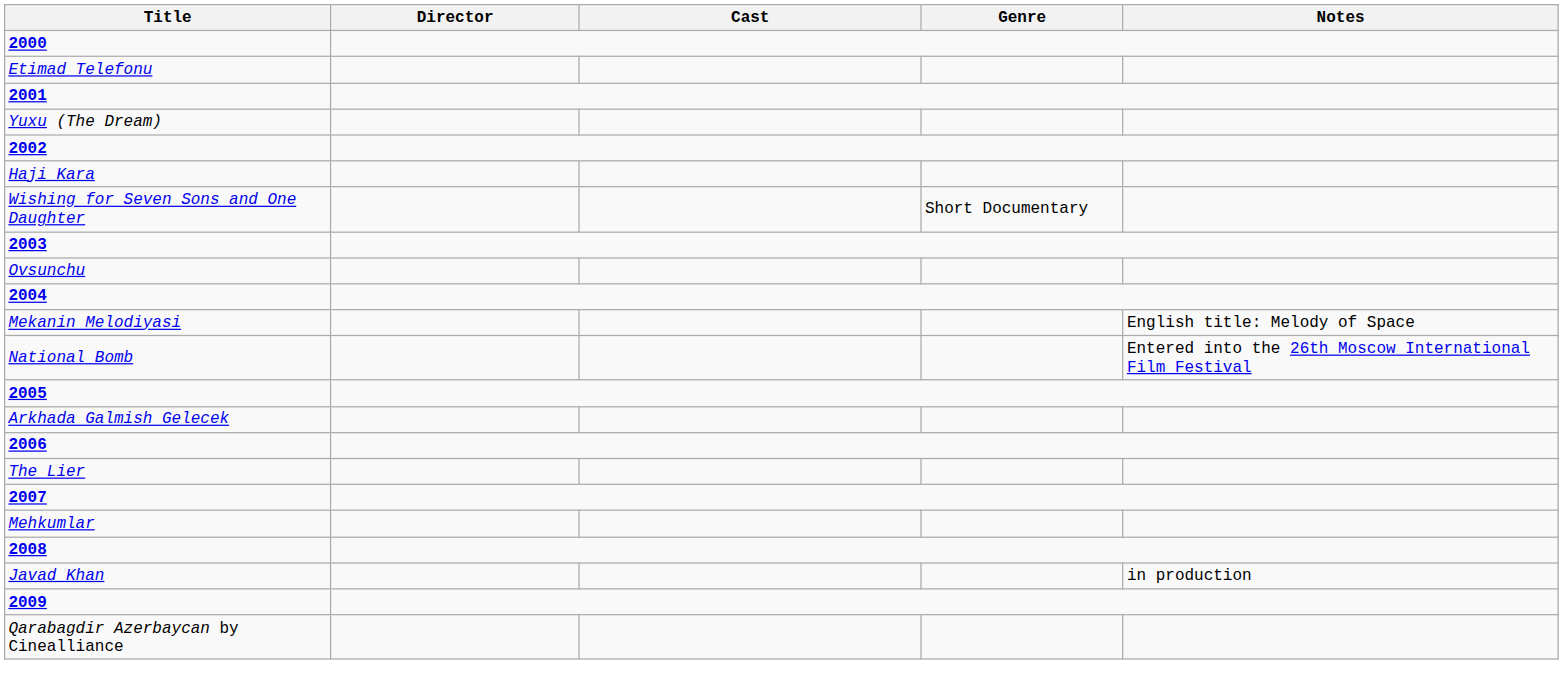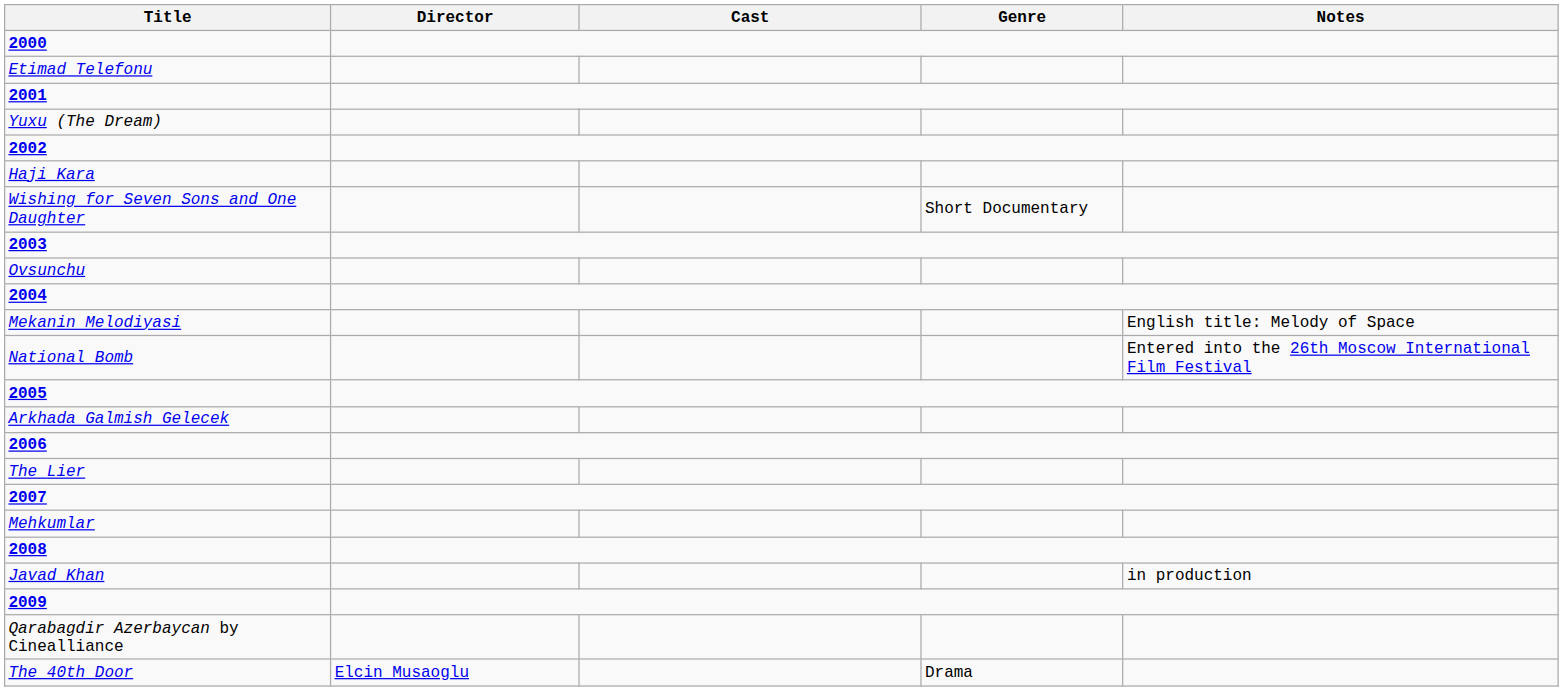+ row: The 40th Door | Elcin Musaoglu | Drama
